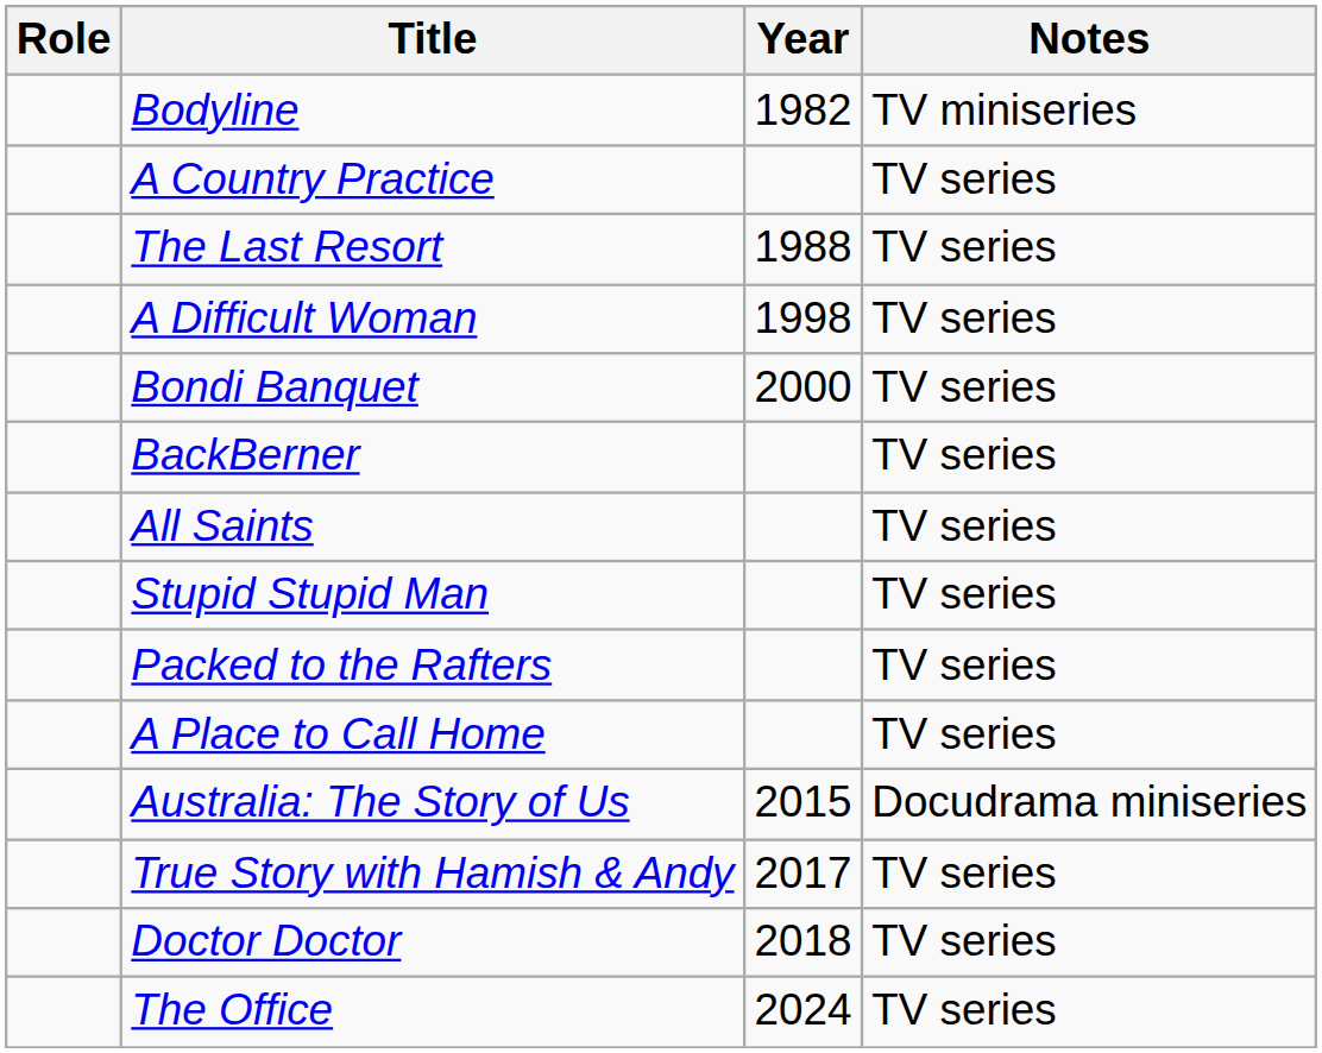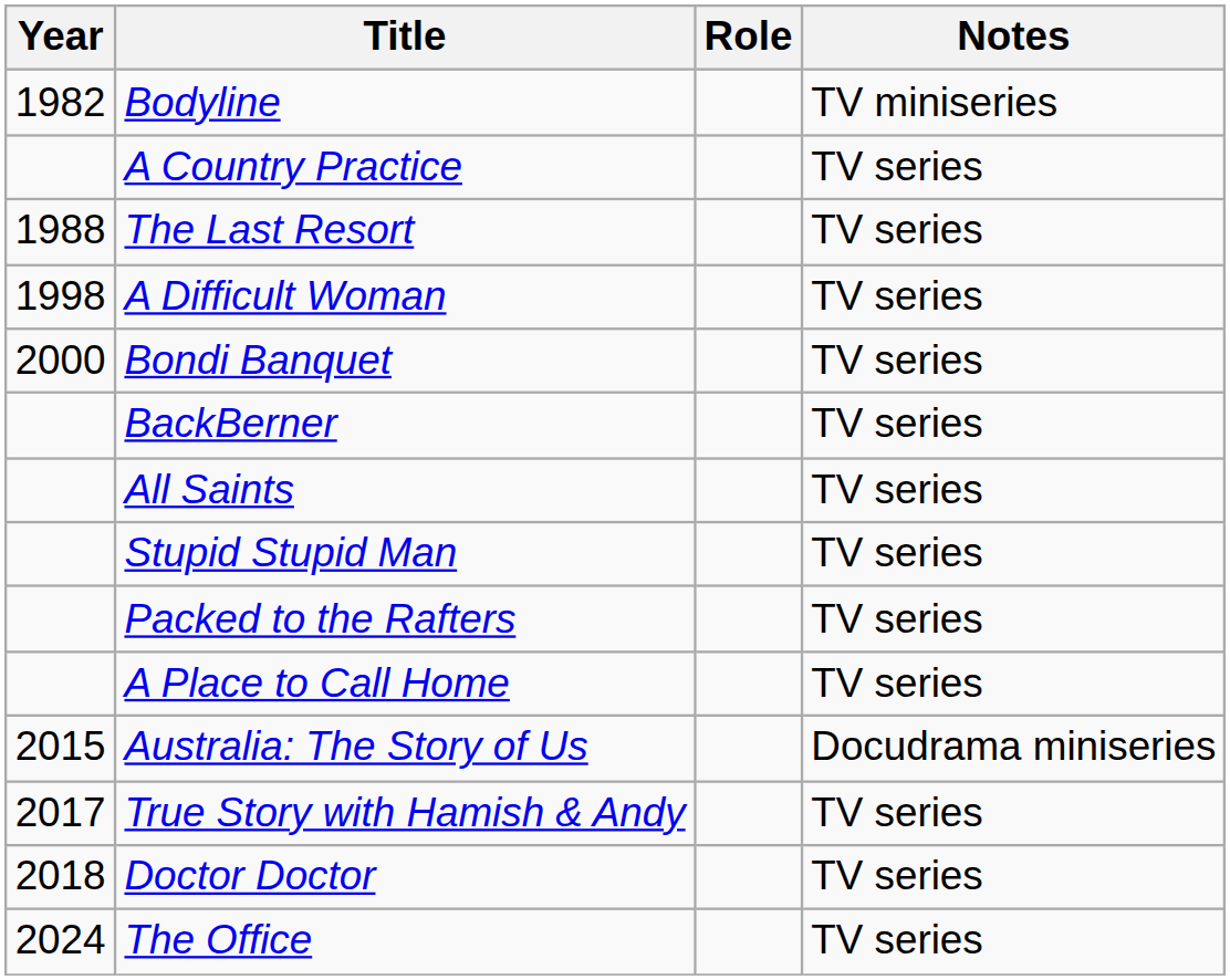columns swapped: Year <-> Role
